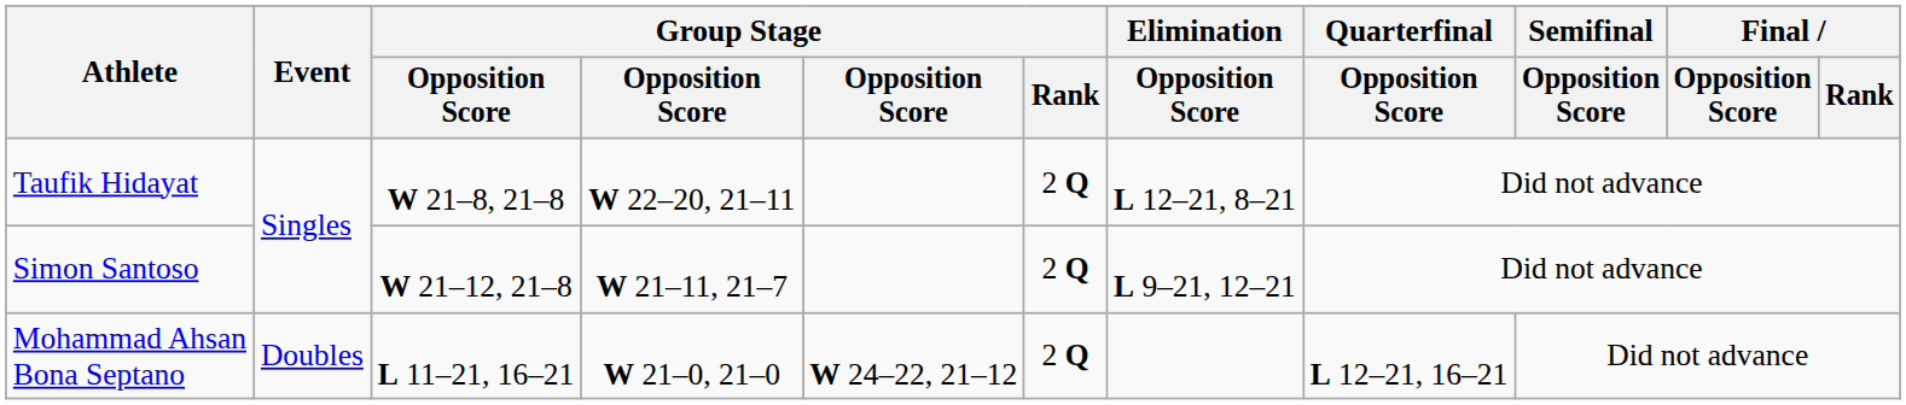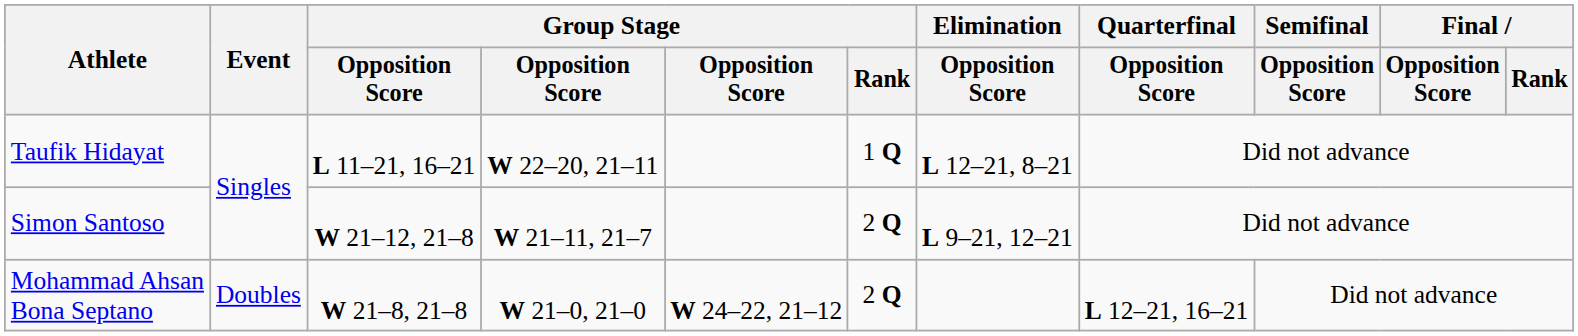Taufik Hidayat | column 3: W 21–8, 21–8 -> L 11–21, 16–21
Taufik Hidayat | Group Stage / Rank: 2 Q -> 1 Q
Mohammad Ahsan Bona Septano | column 3: L 11–21, 16–21 -> W 21–8, 21–8
